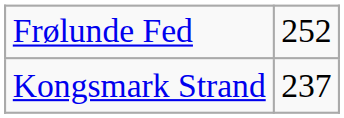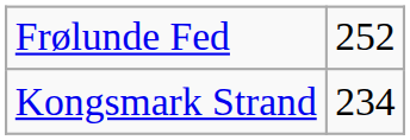Kongsmark Strand | column 2: 237 -> 234
